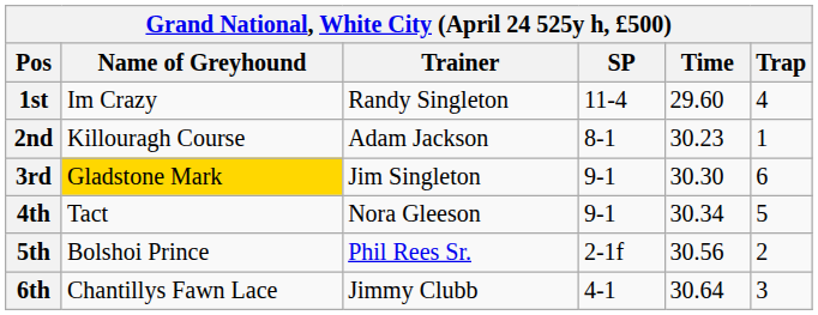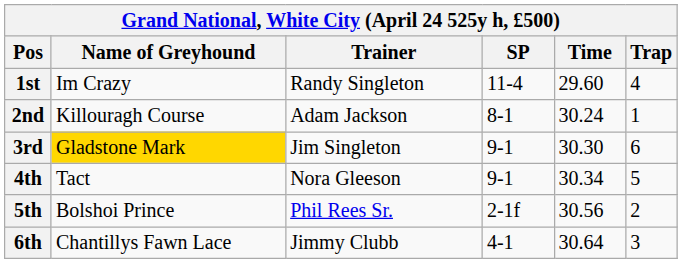2nd | Time: 30.23 -> 30.24
